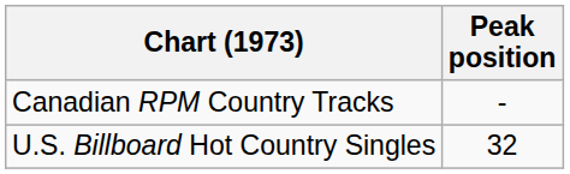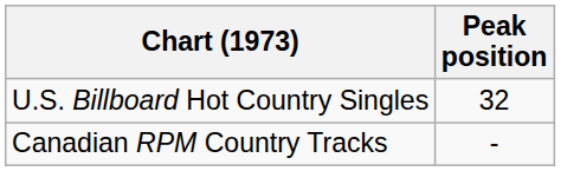rows swapped: U.S. Billboard Hot Country Singles <-> Canadian RPM Country Tracks
